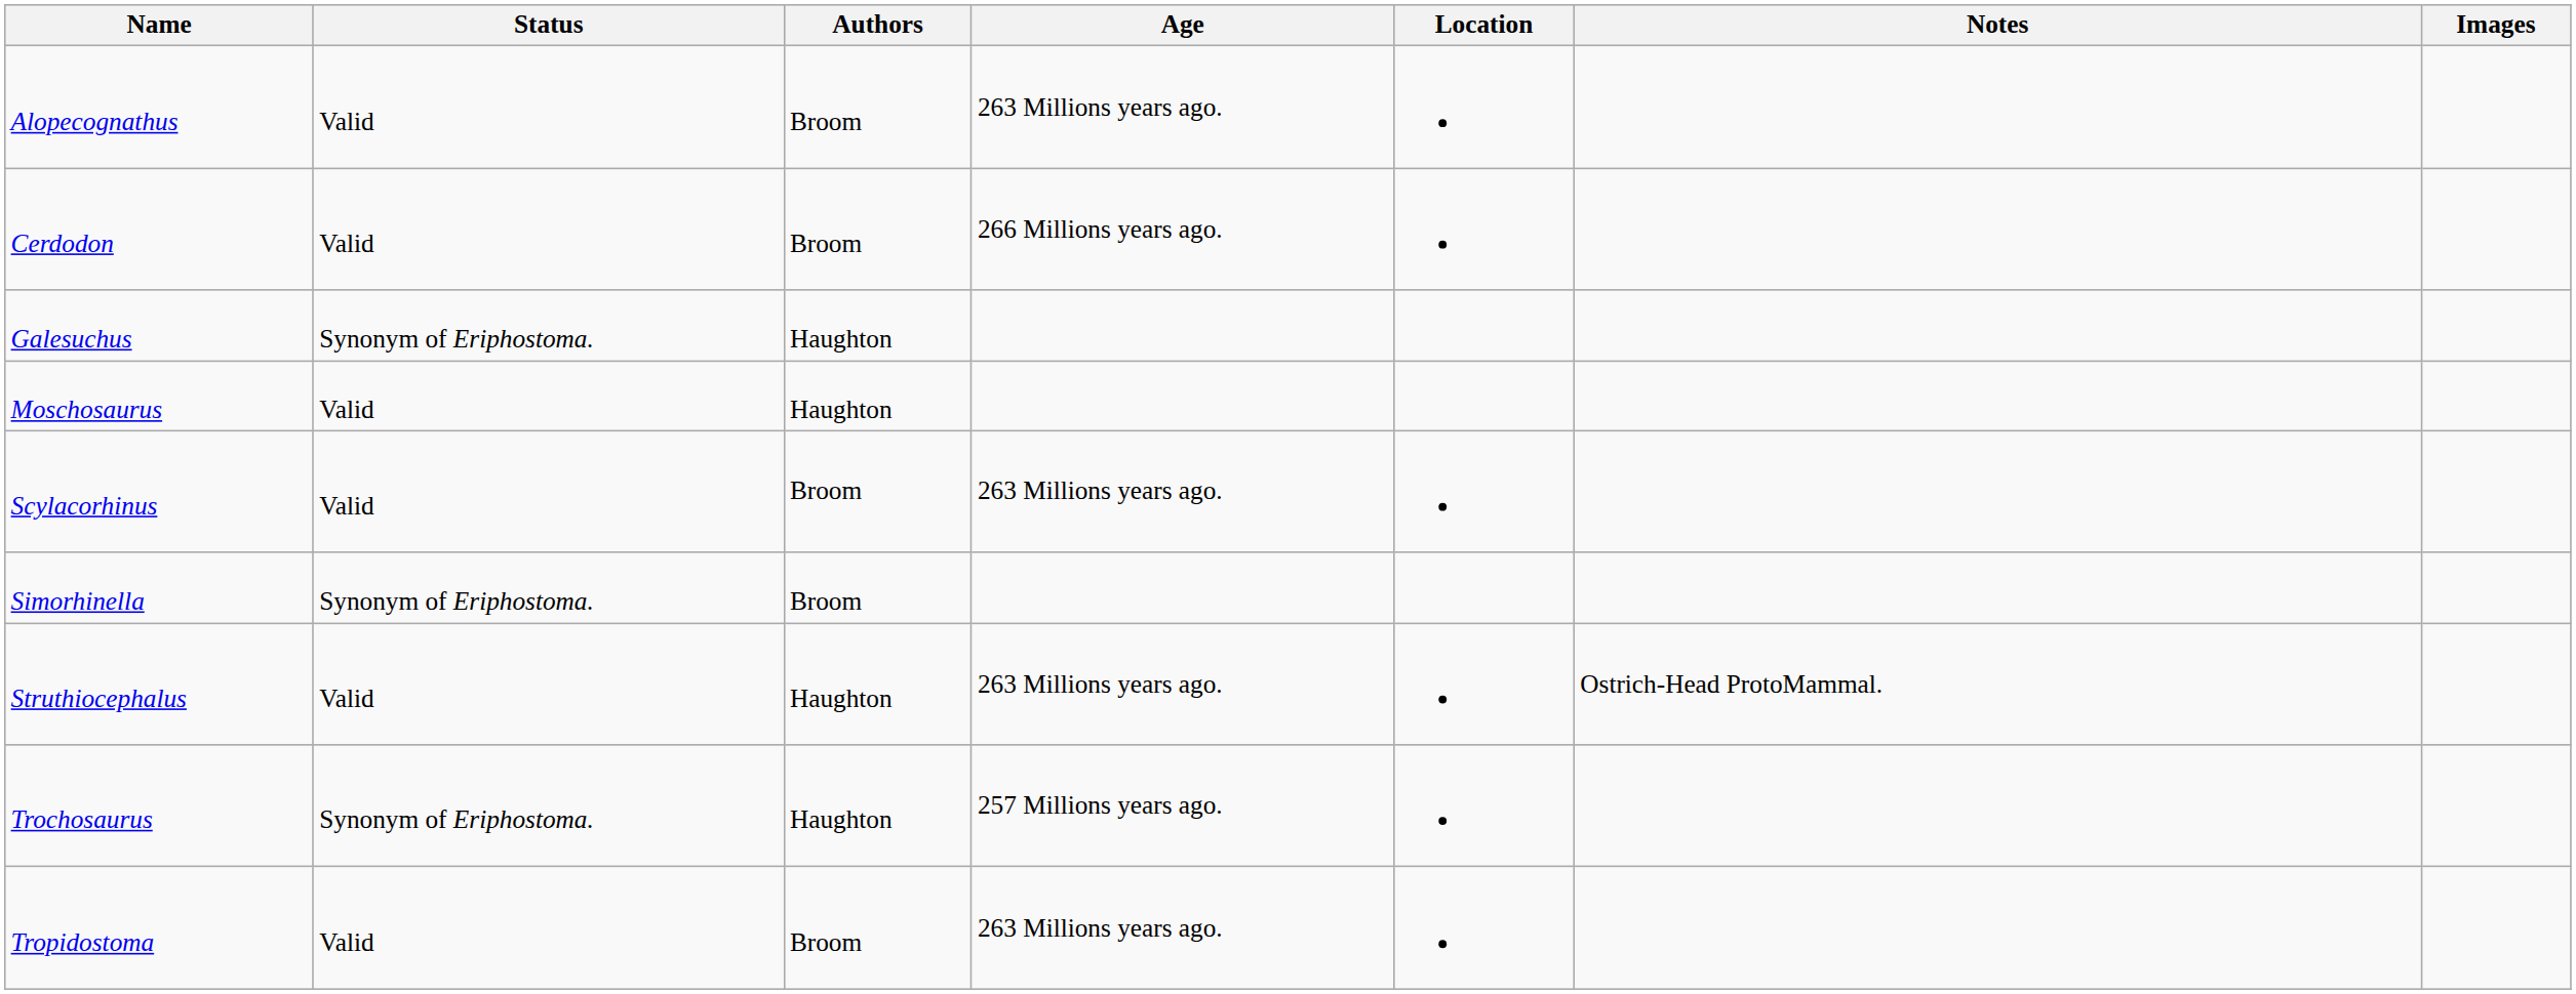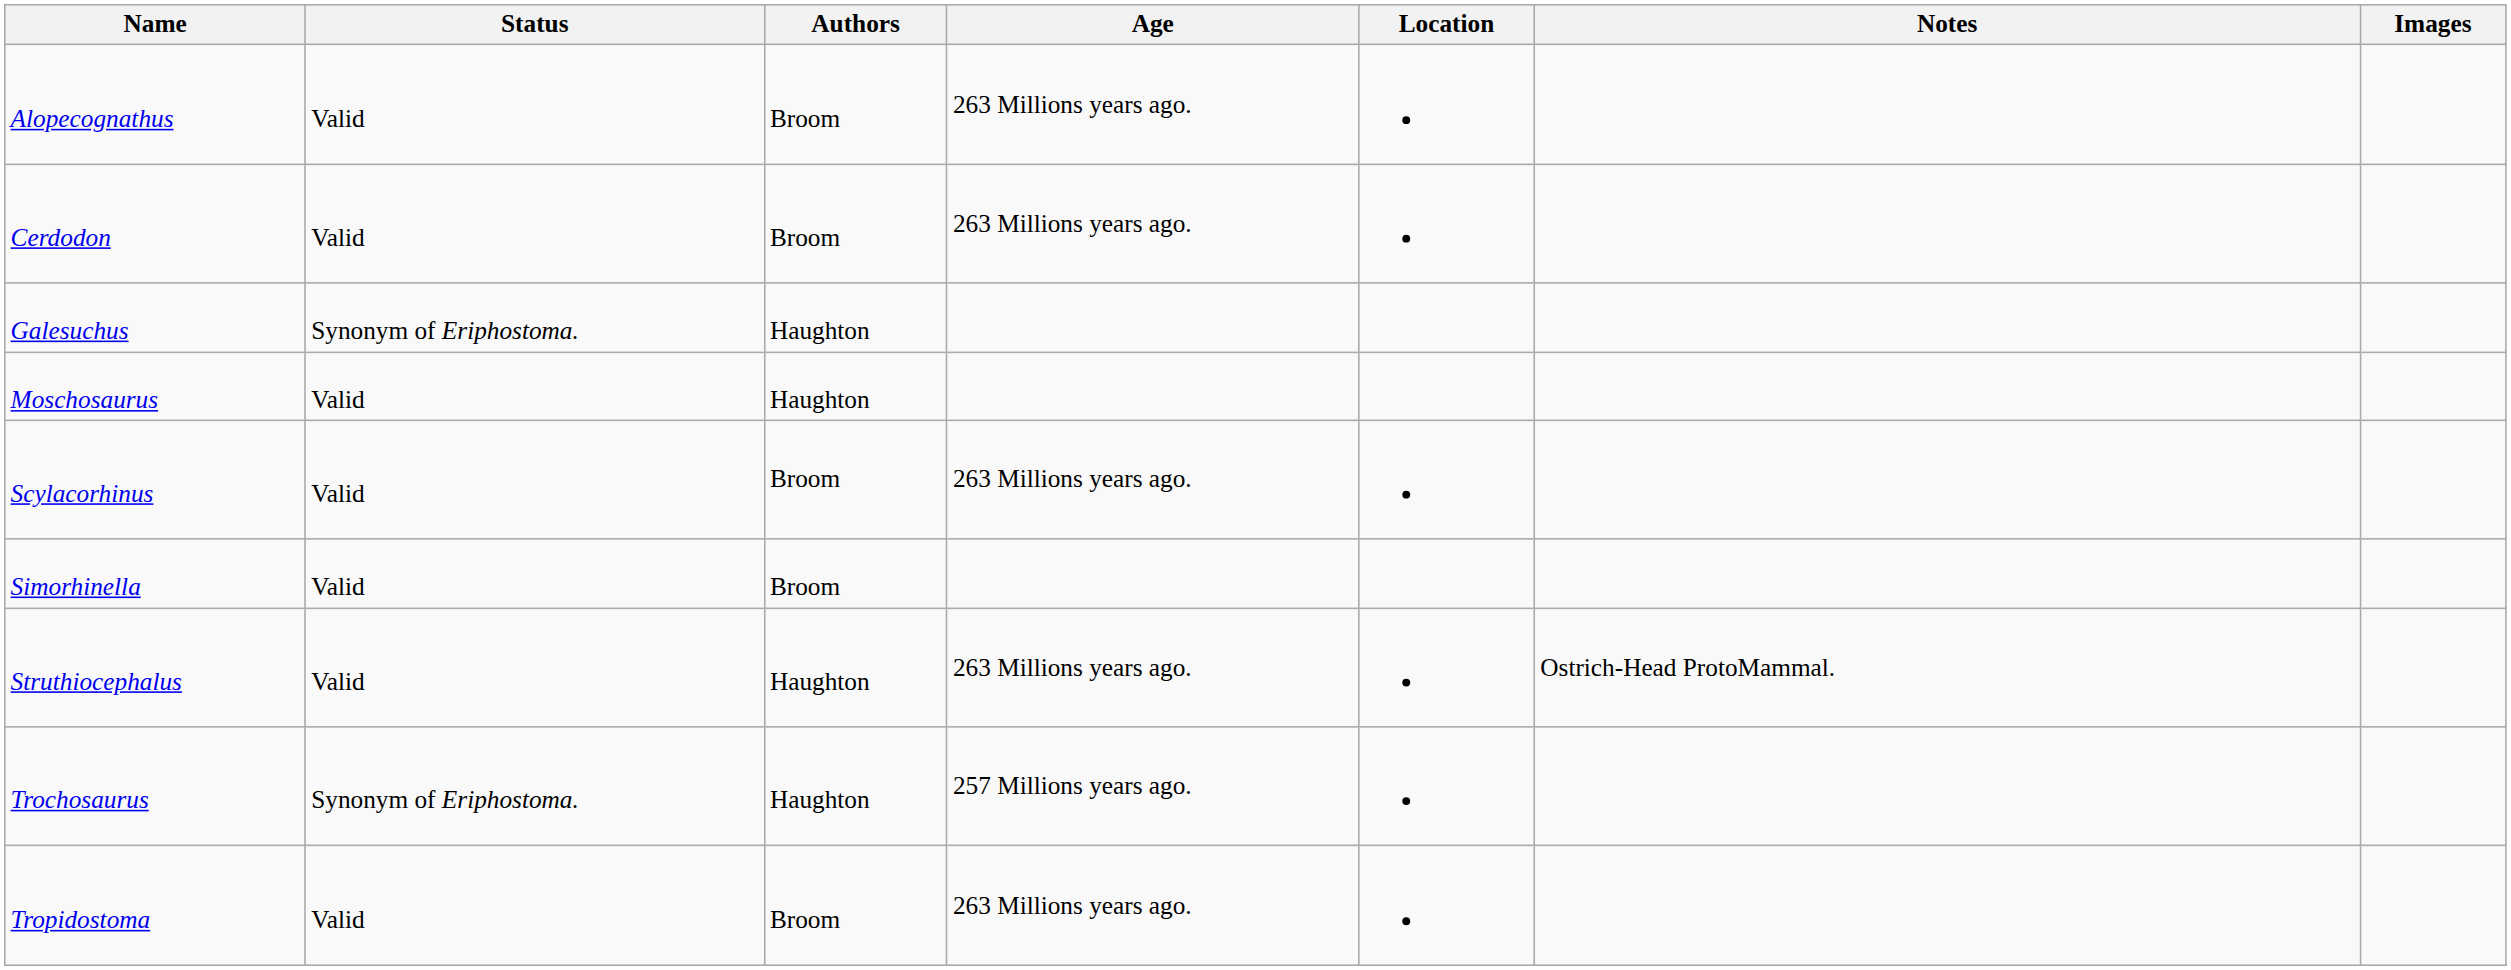Cerdodon | Age: 266 Millions years ago. -> 263 Millions years ago.
Simorhinella | Status: Synonym of Eriphostoma. -> Valid
